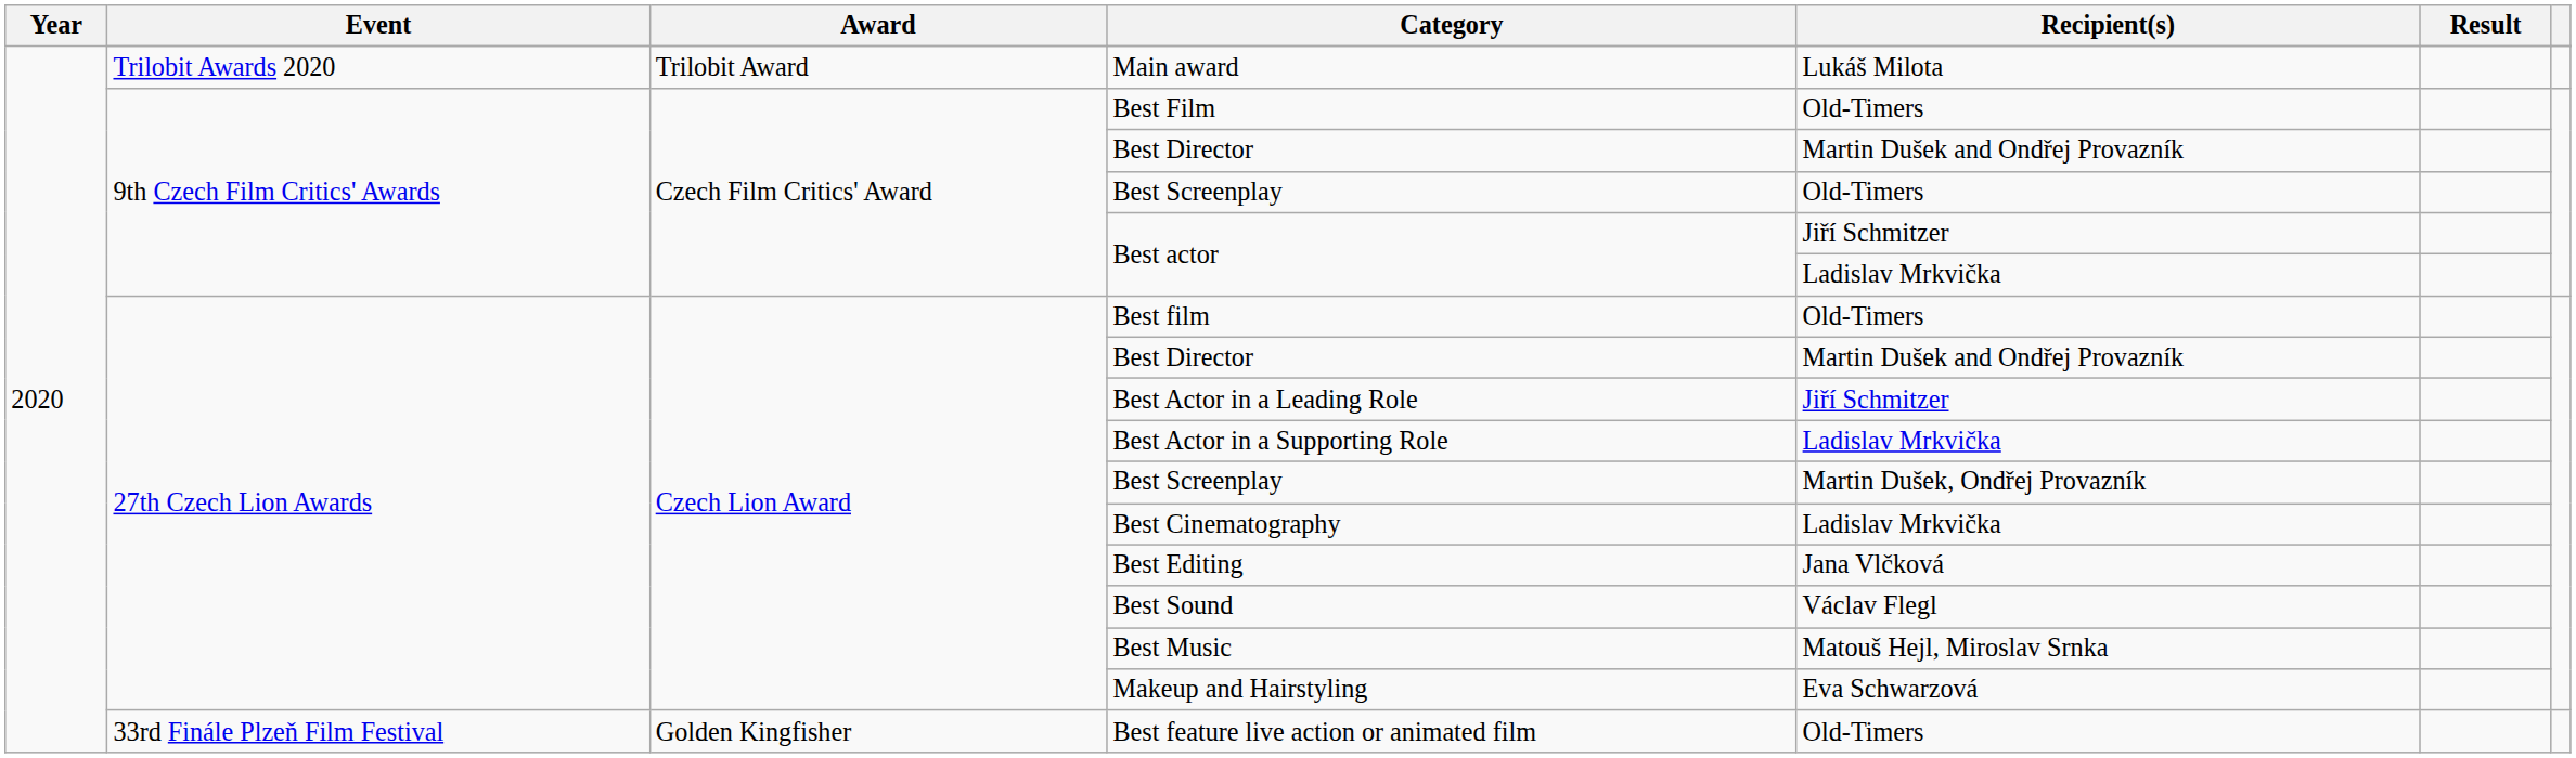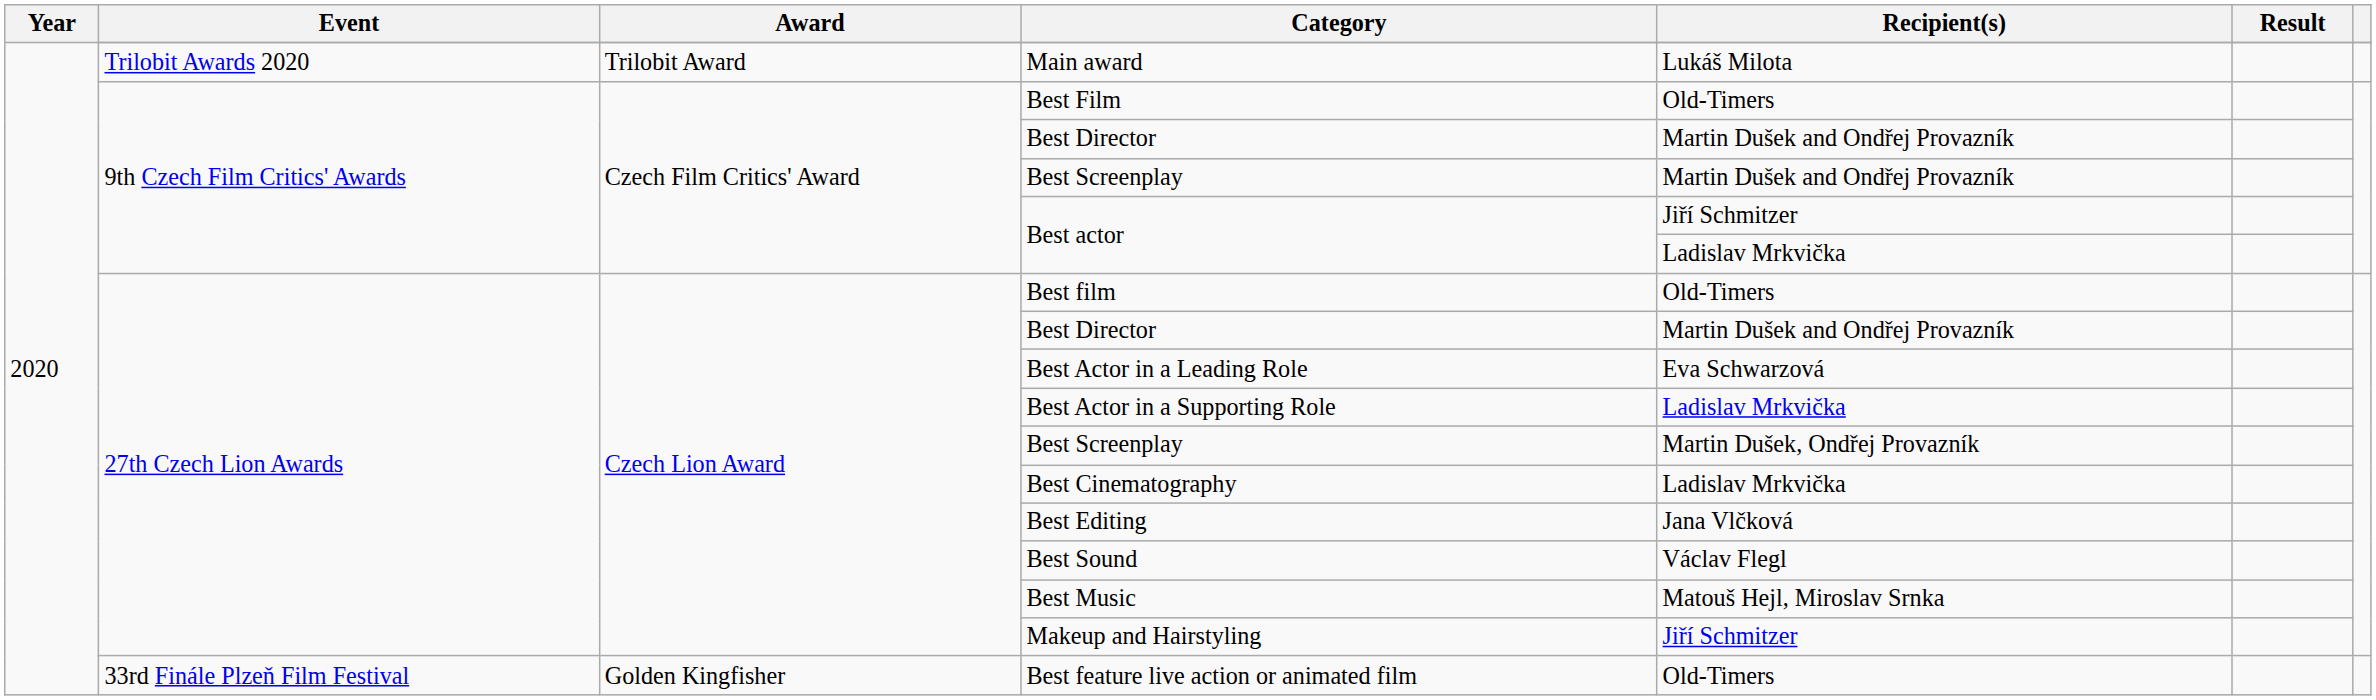9th Czech Film Critics' Awards / Best Screenplay | Recipient(s): Old-Timers -> Martin Dušek and Ondřej Provazník
Best Actor in a Leading Role | Recipient(s): Jiří Schmitzer -> Eva Schwarzová
Makeup and Hairstyling | Recipient(s): Eva Schwarzová -> Jiří Schmitzer
